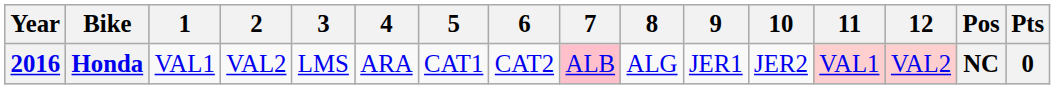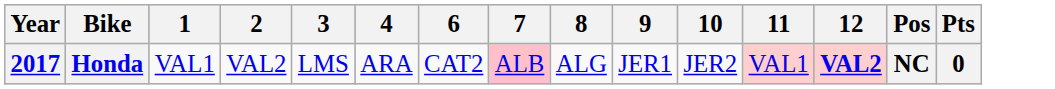- column: 5 | CAT1
Honda | Year: 2016 -> 2017
Honda | 12: normal -> bold
